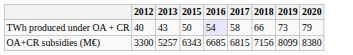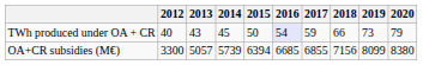+ column: 2014 | 45 | 5739
TWh produced under OA + CR | 2017: 58 -> 59
OA+CR subsidies (M€) | 2013: 5257 -> 5057
OA+CR subsidies (M€) | 2015: 6343 -> 6394
OA+CR subsidies (M€) | 2017: 6815 -> 6855
